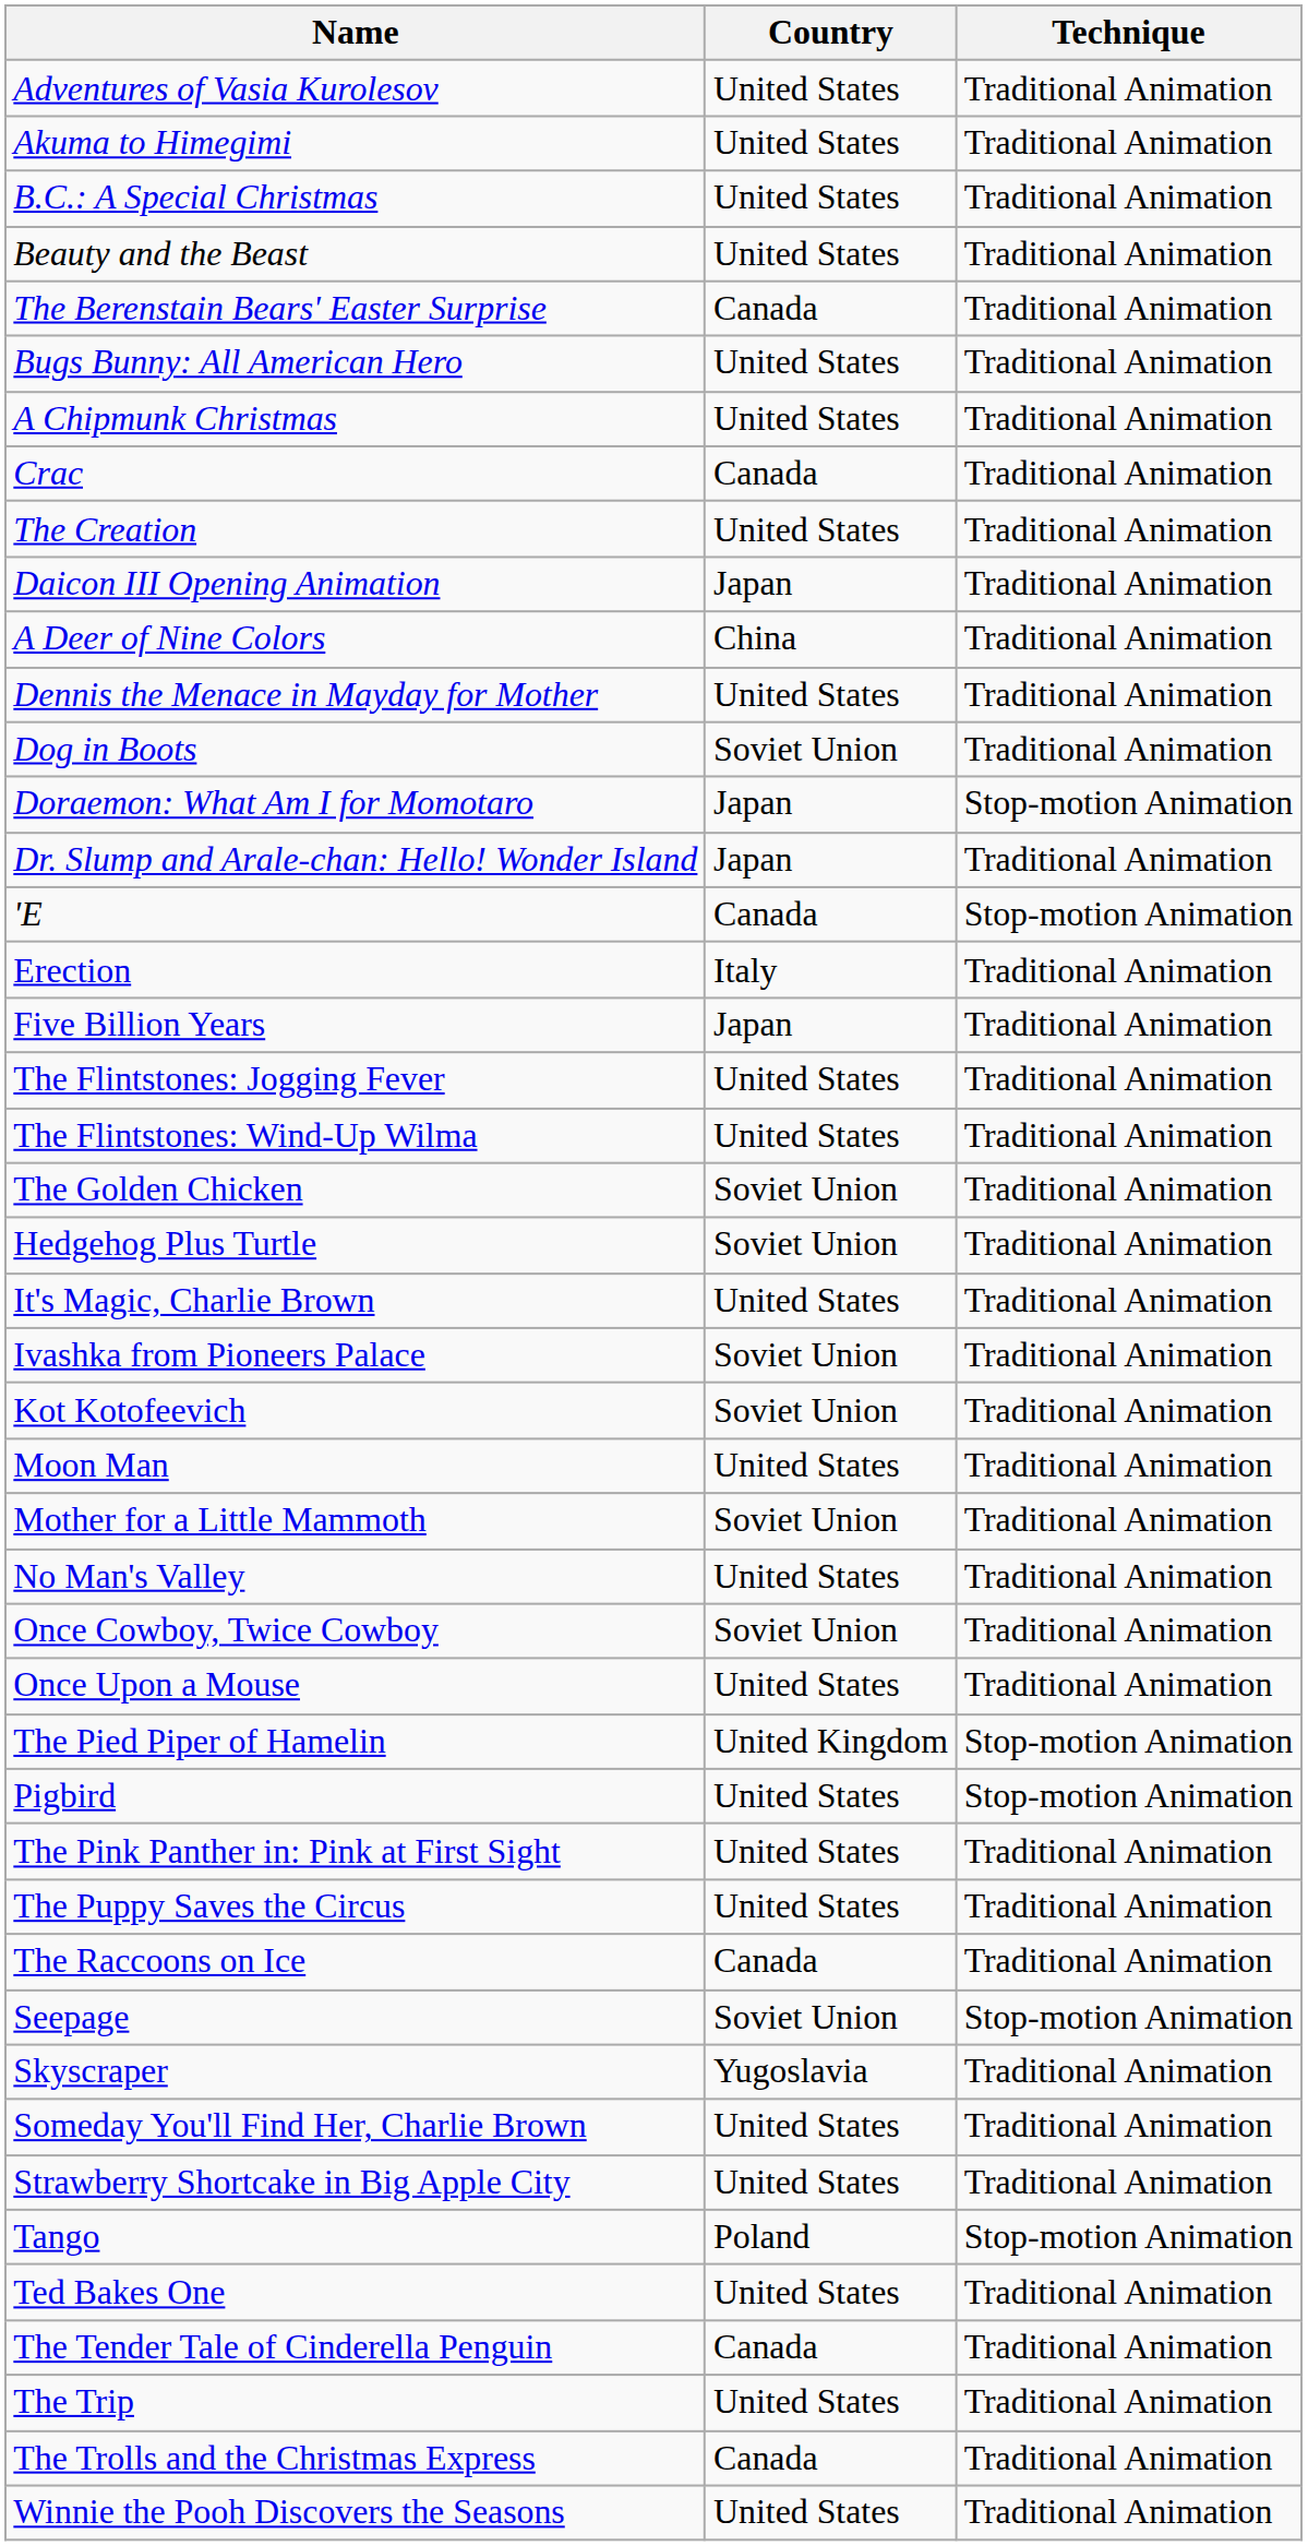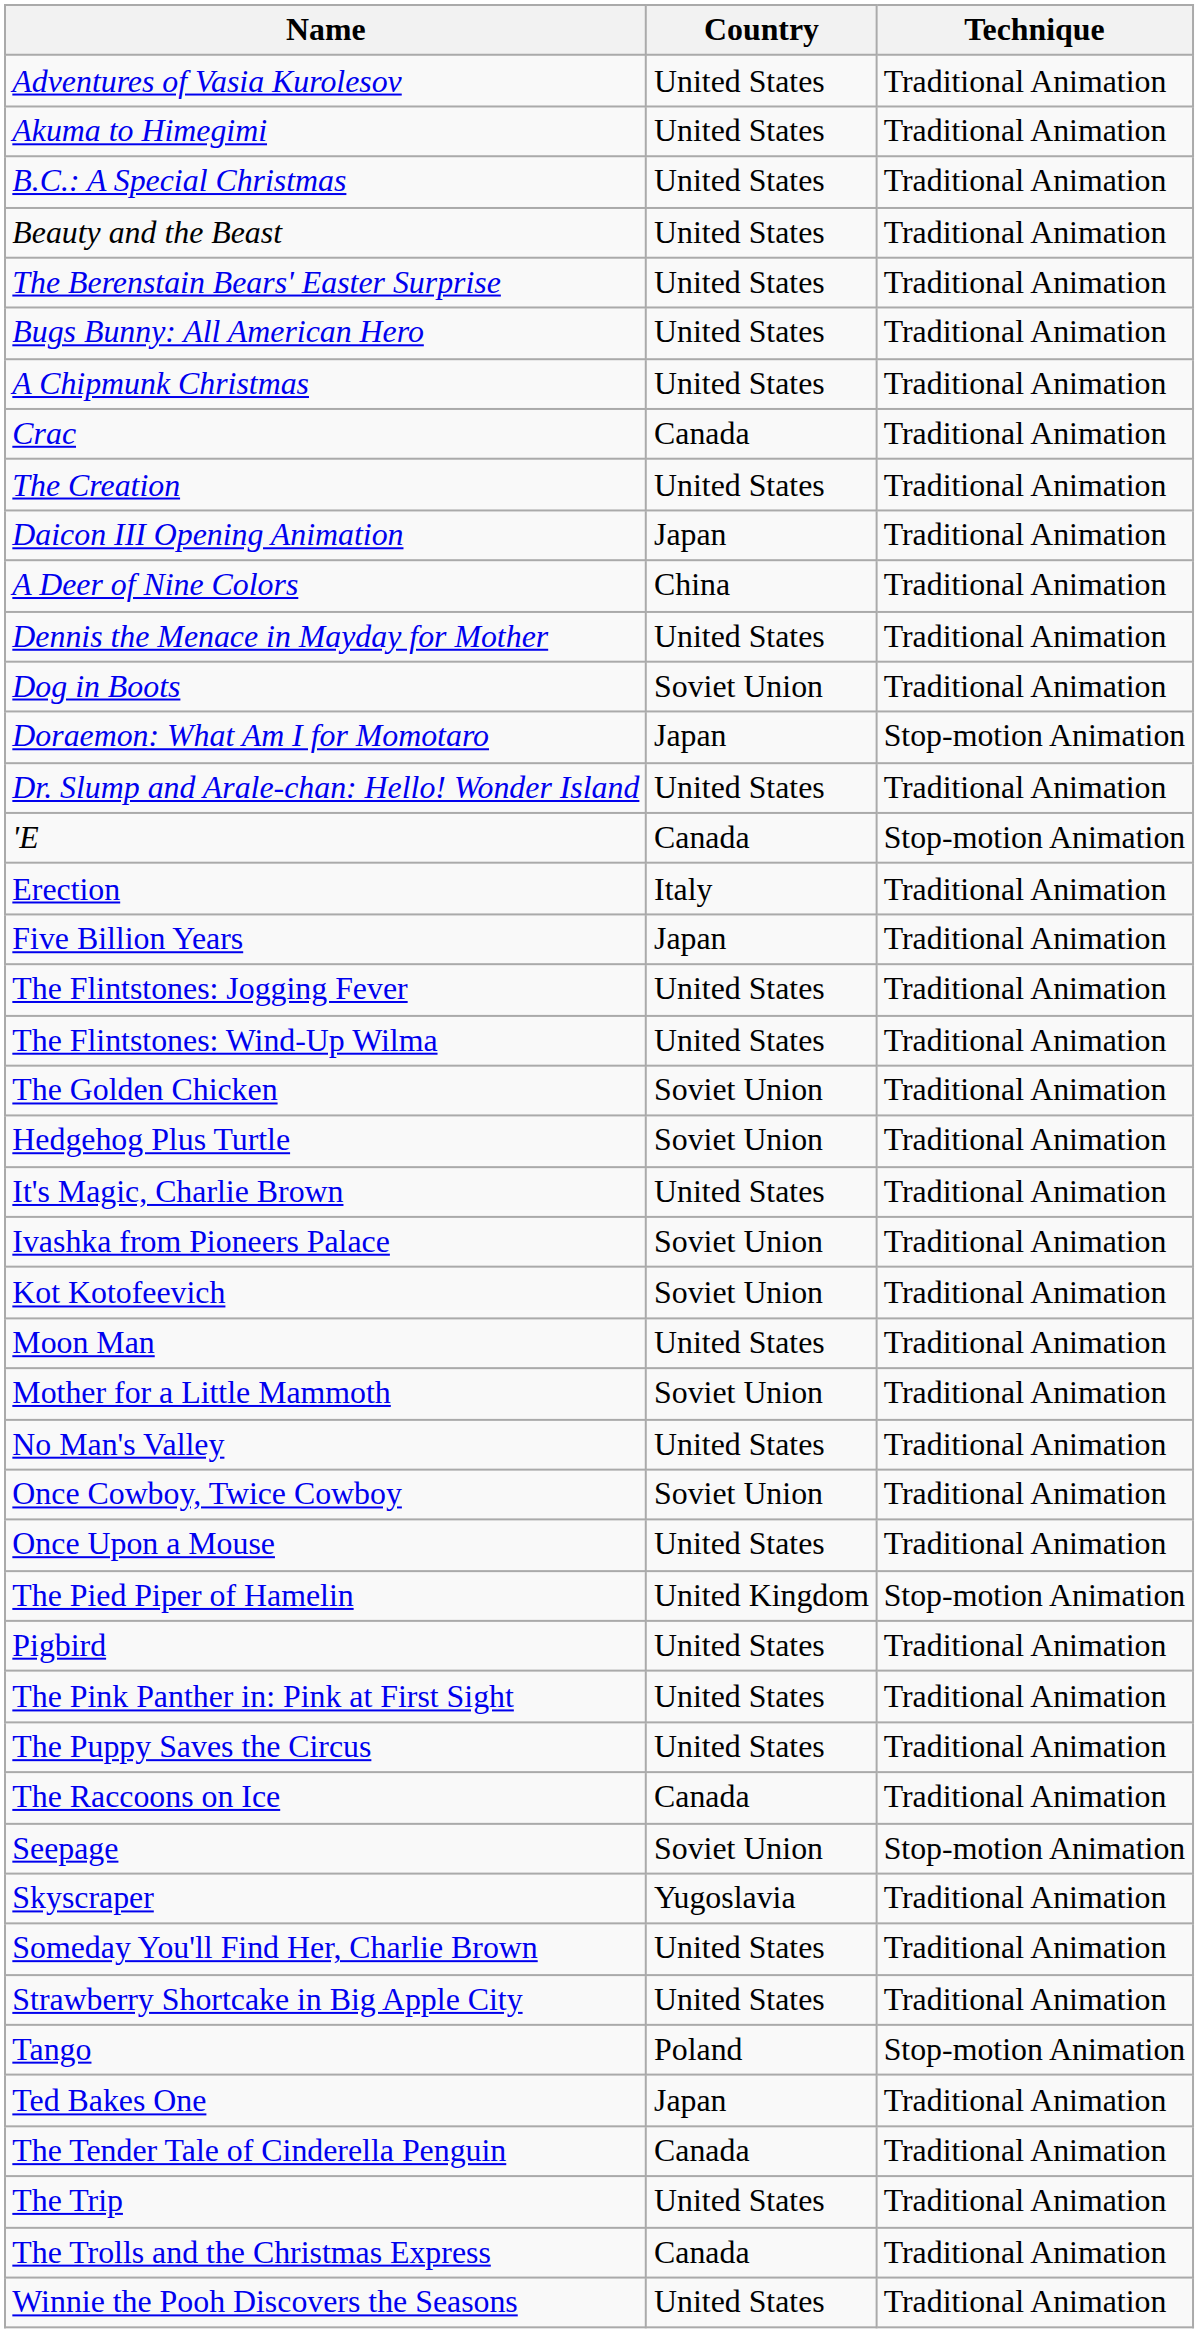The Berenstain Bears' Easter Surprise | Country: Canada -> United States
Dr. Slump and Arale-chan: Hello! Wonder Island | Country: Japan -> United States
Pigbird | Technique: Stop-motion Animation -> Traditional Animation
Ted Bakes One | Country: United States -> Japan
